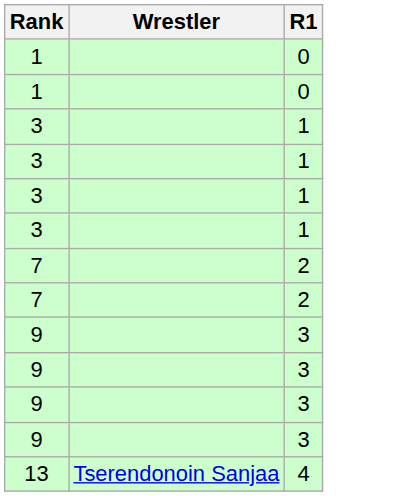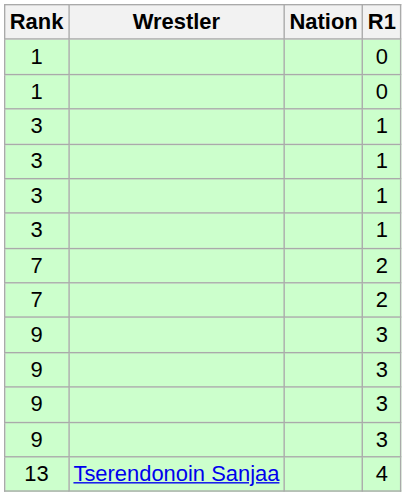+ column: Nation
